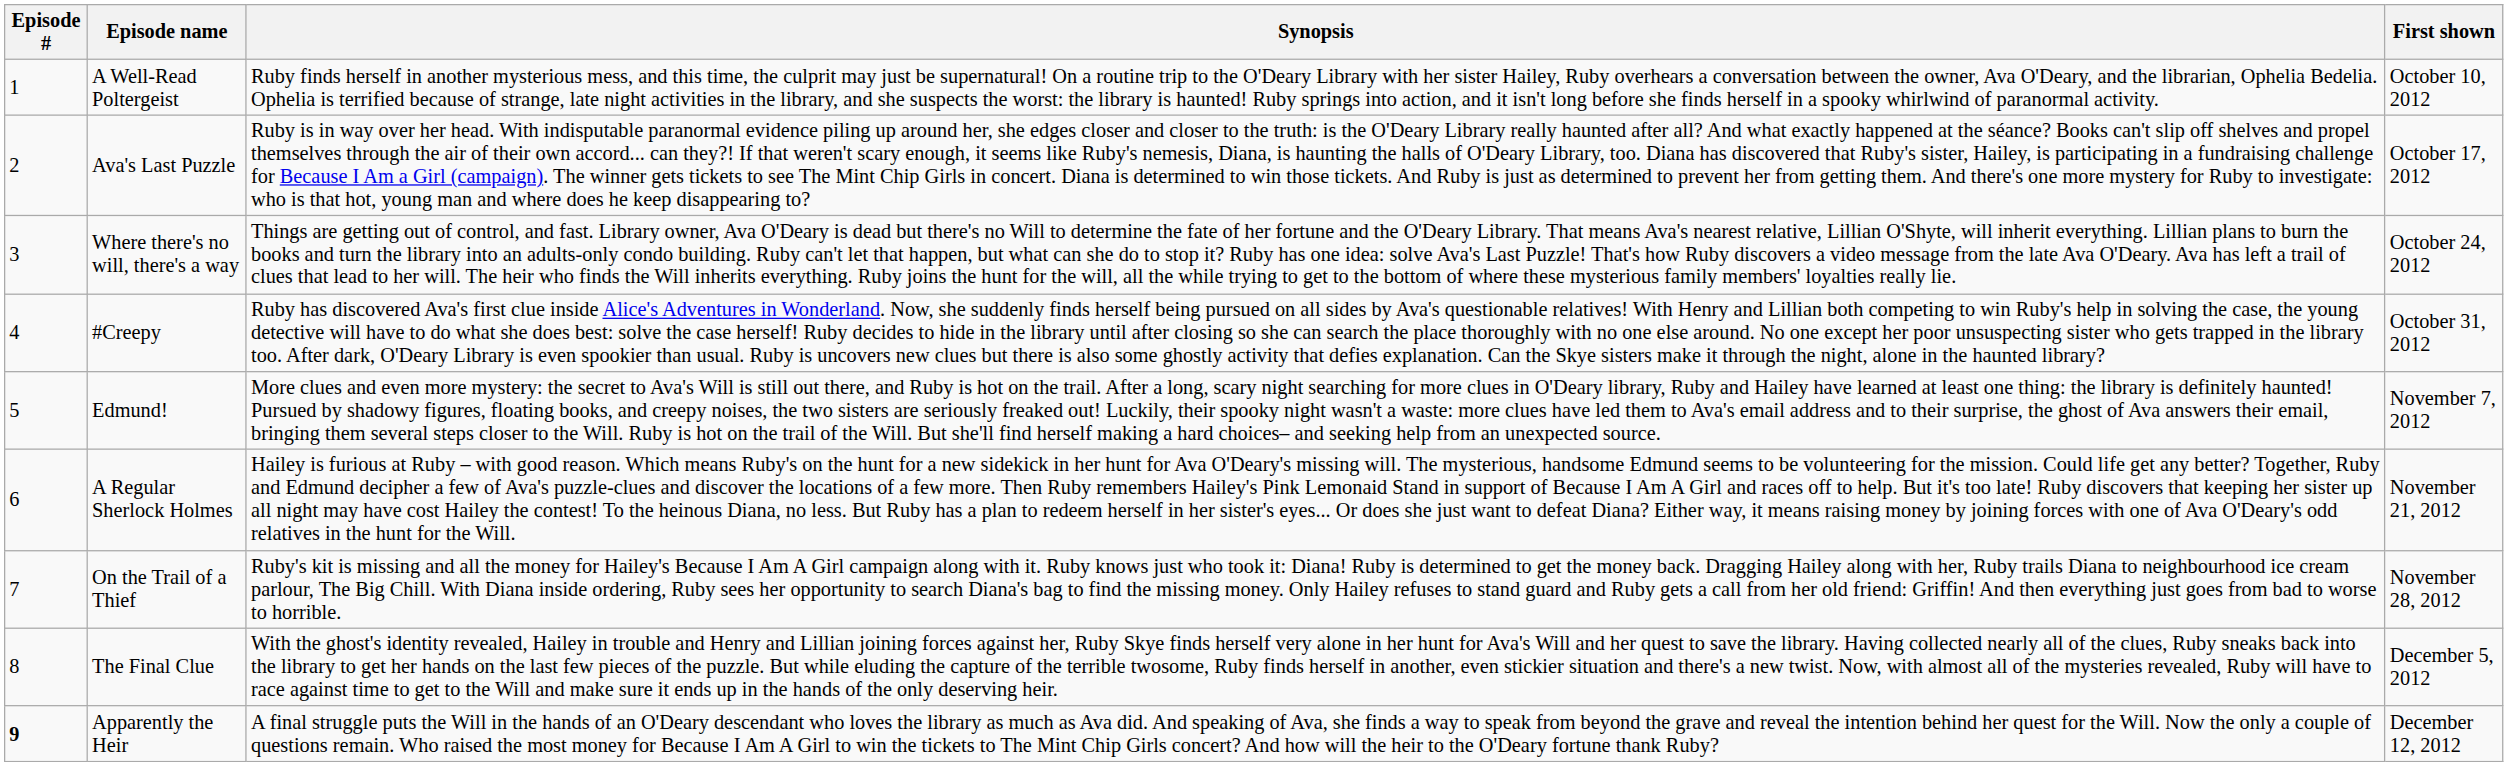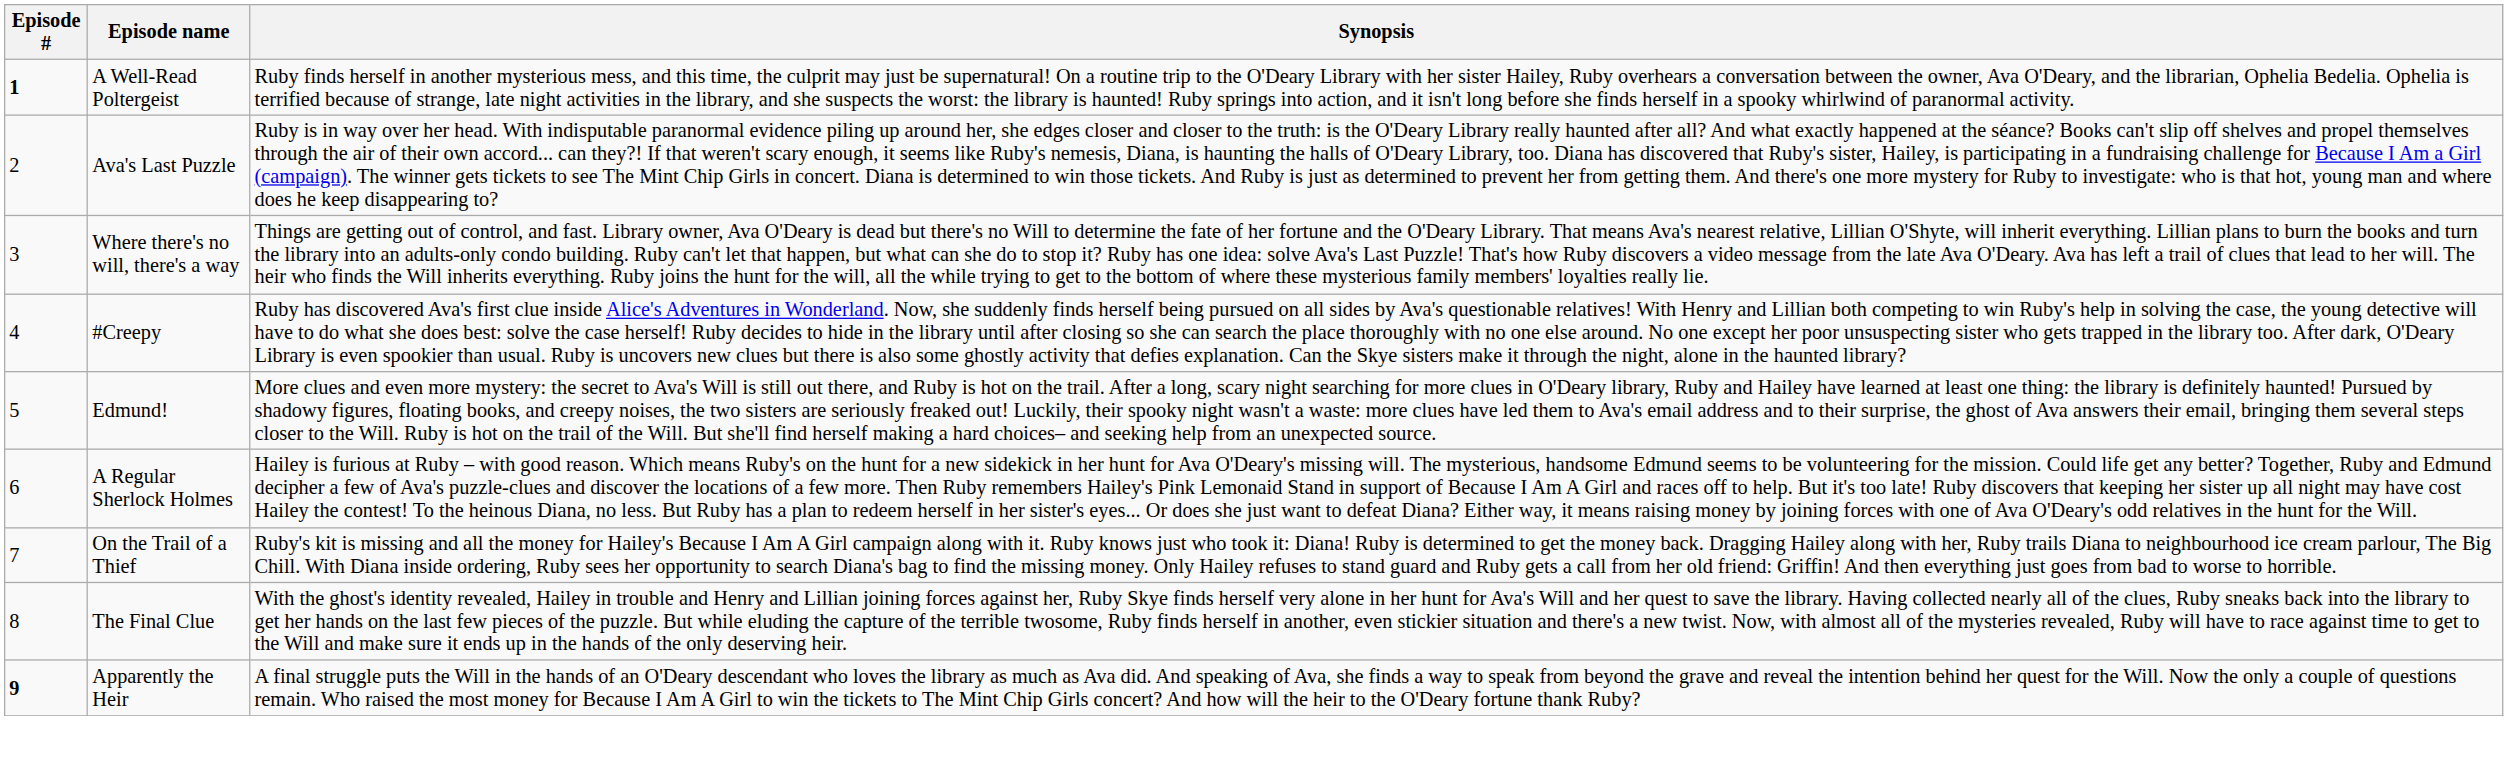- column: First shown | October 10, 2012 | October 17, 2012 | October 24, 2012 | October 31, 2012 | November 7, 2012 | November 21, 2012 | November 28, 2012 | December 5, 2012 | December 12, 2012
A Well-Read Poltergeist | Episode #: normal -> bold
